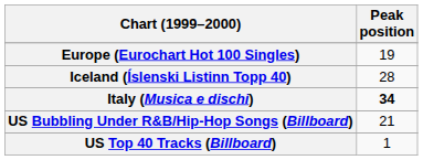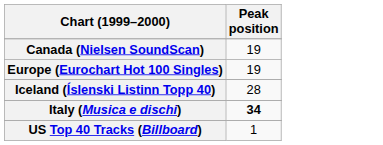+ row: Canada (Nielsen SoundScan) | 19
- row: US Bubbling Under R&B/Hip-Hop Songs (Billboard) | 21
